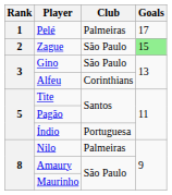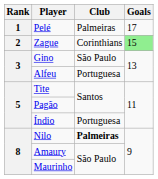Zague | Club: São Paulo -> Corinthians
Alfeu | Club: Corinthians -> Portuguesa
Nilo | Club: normal -> bold
